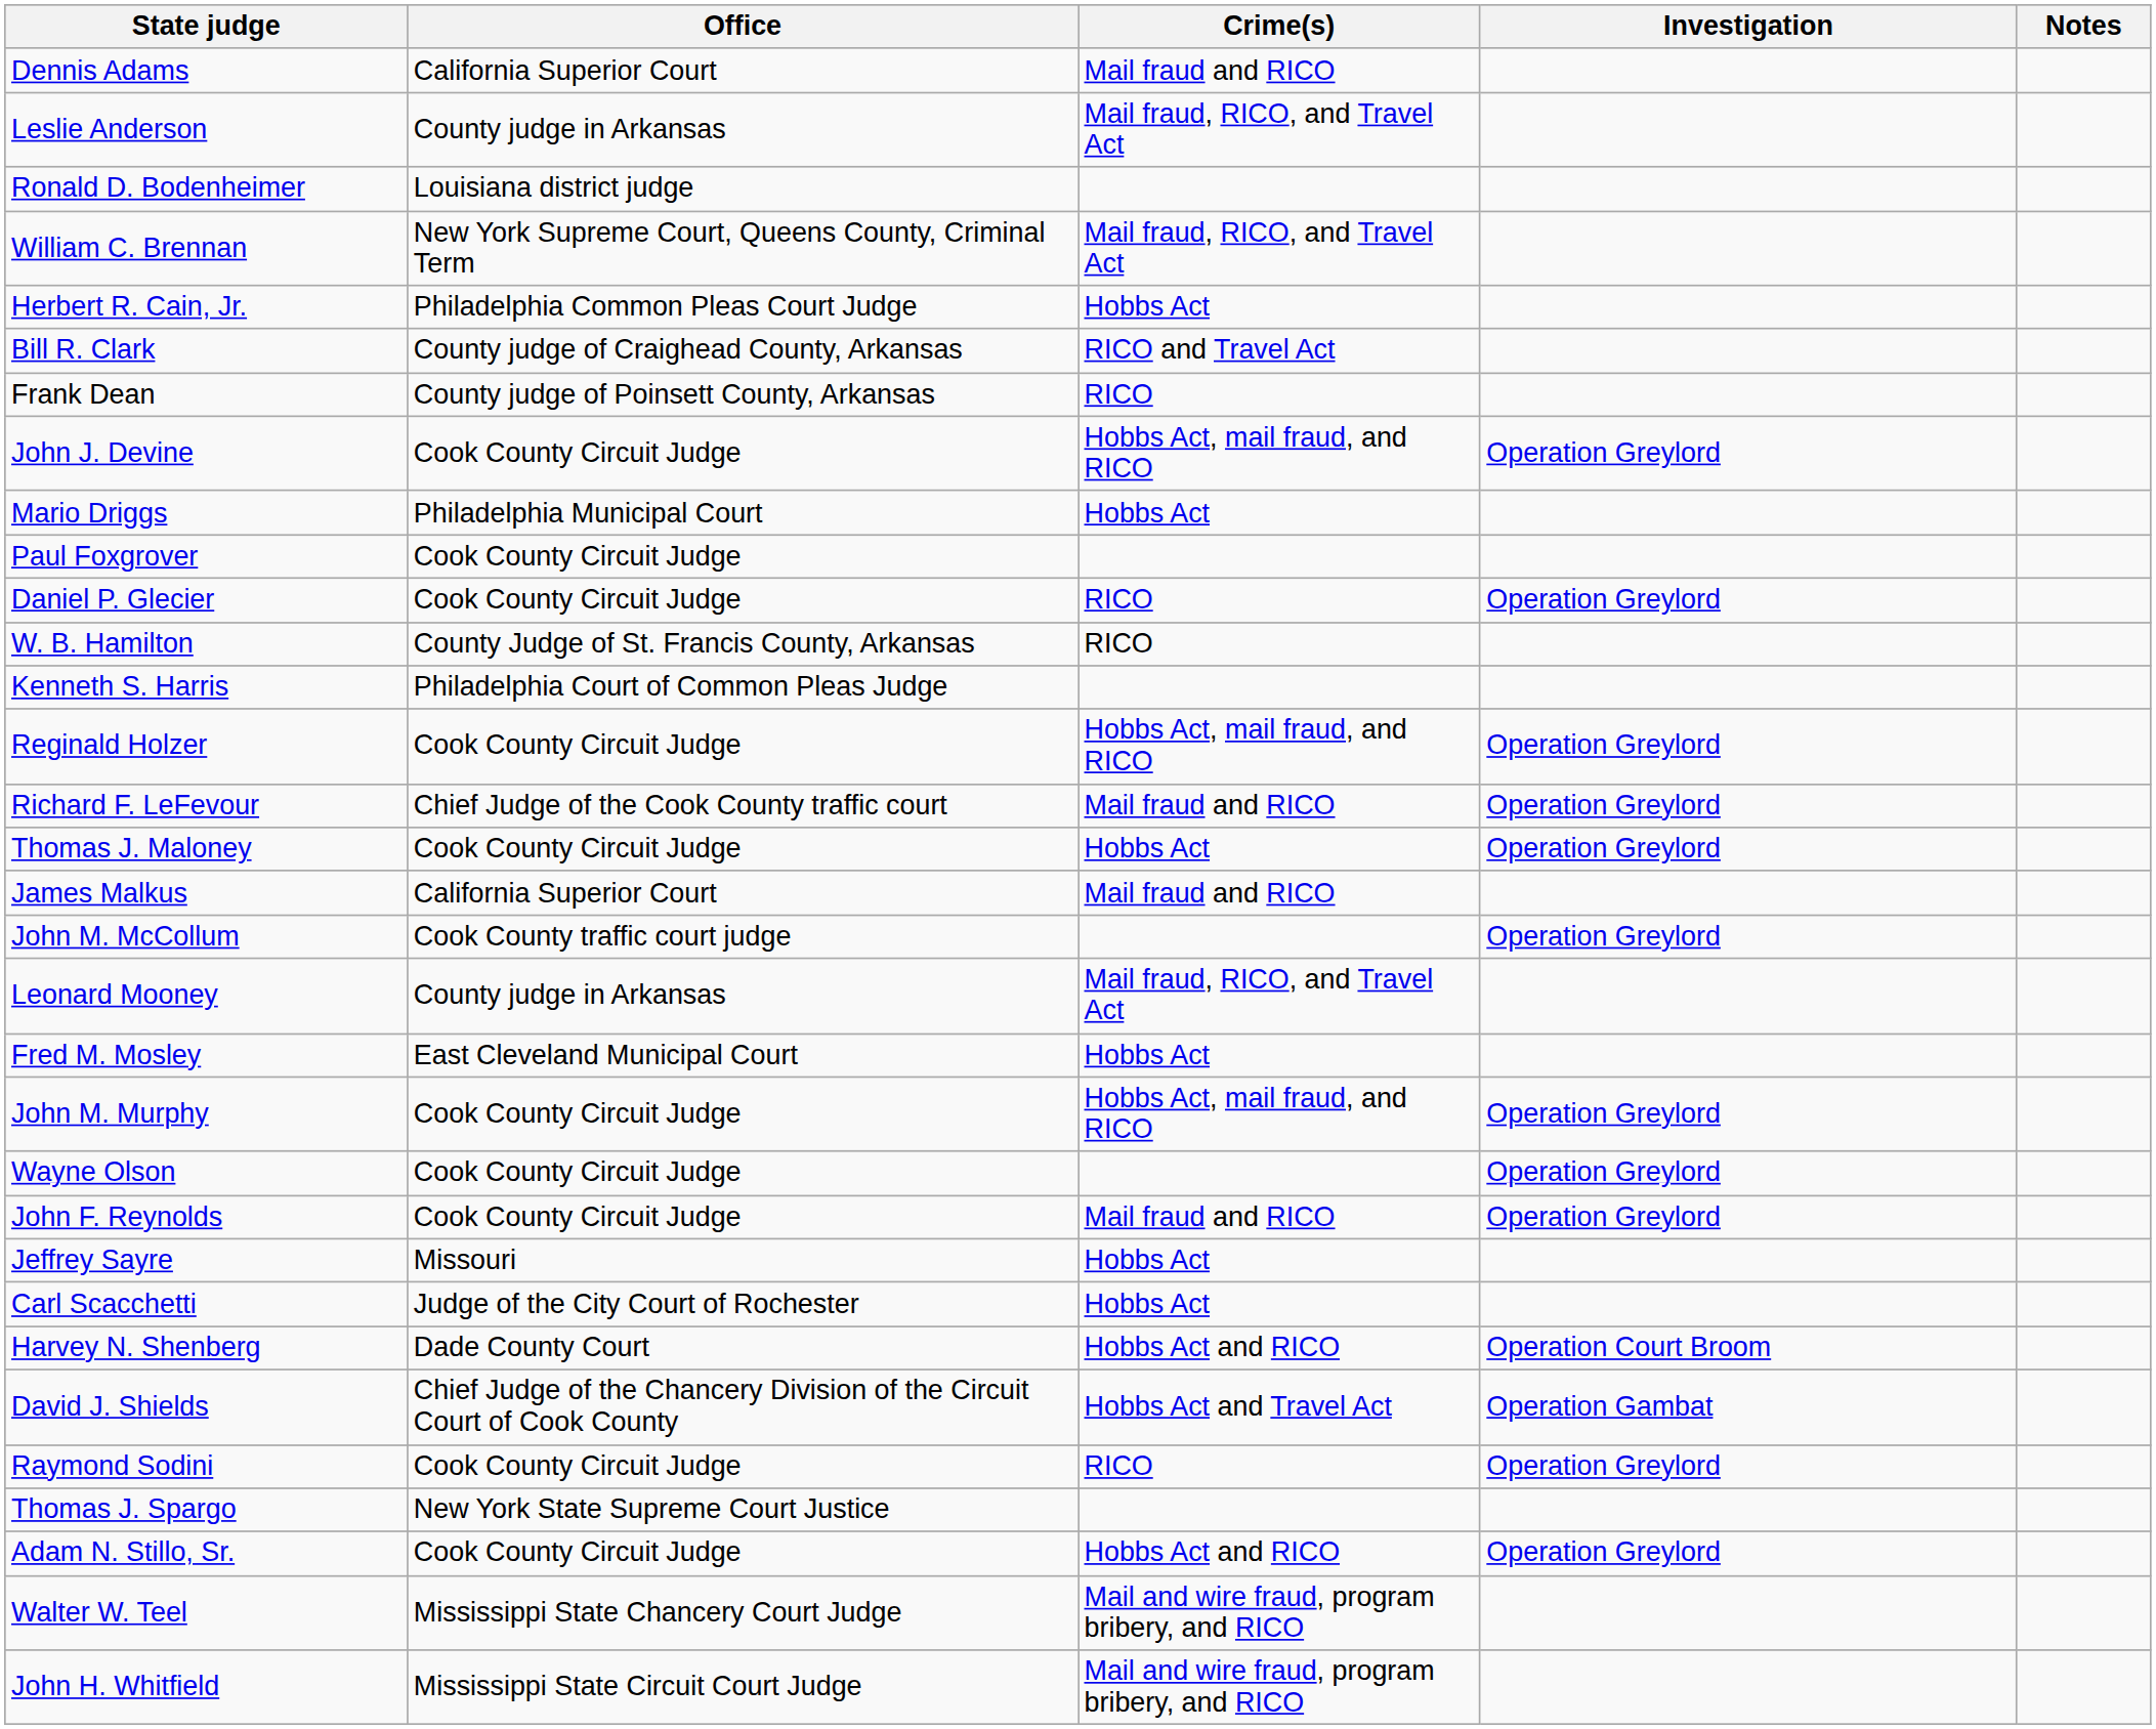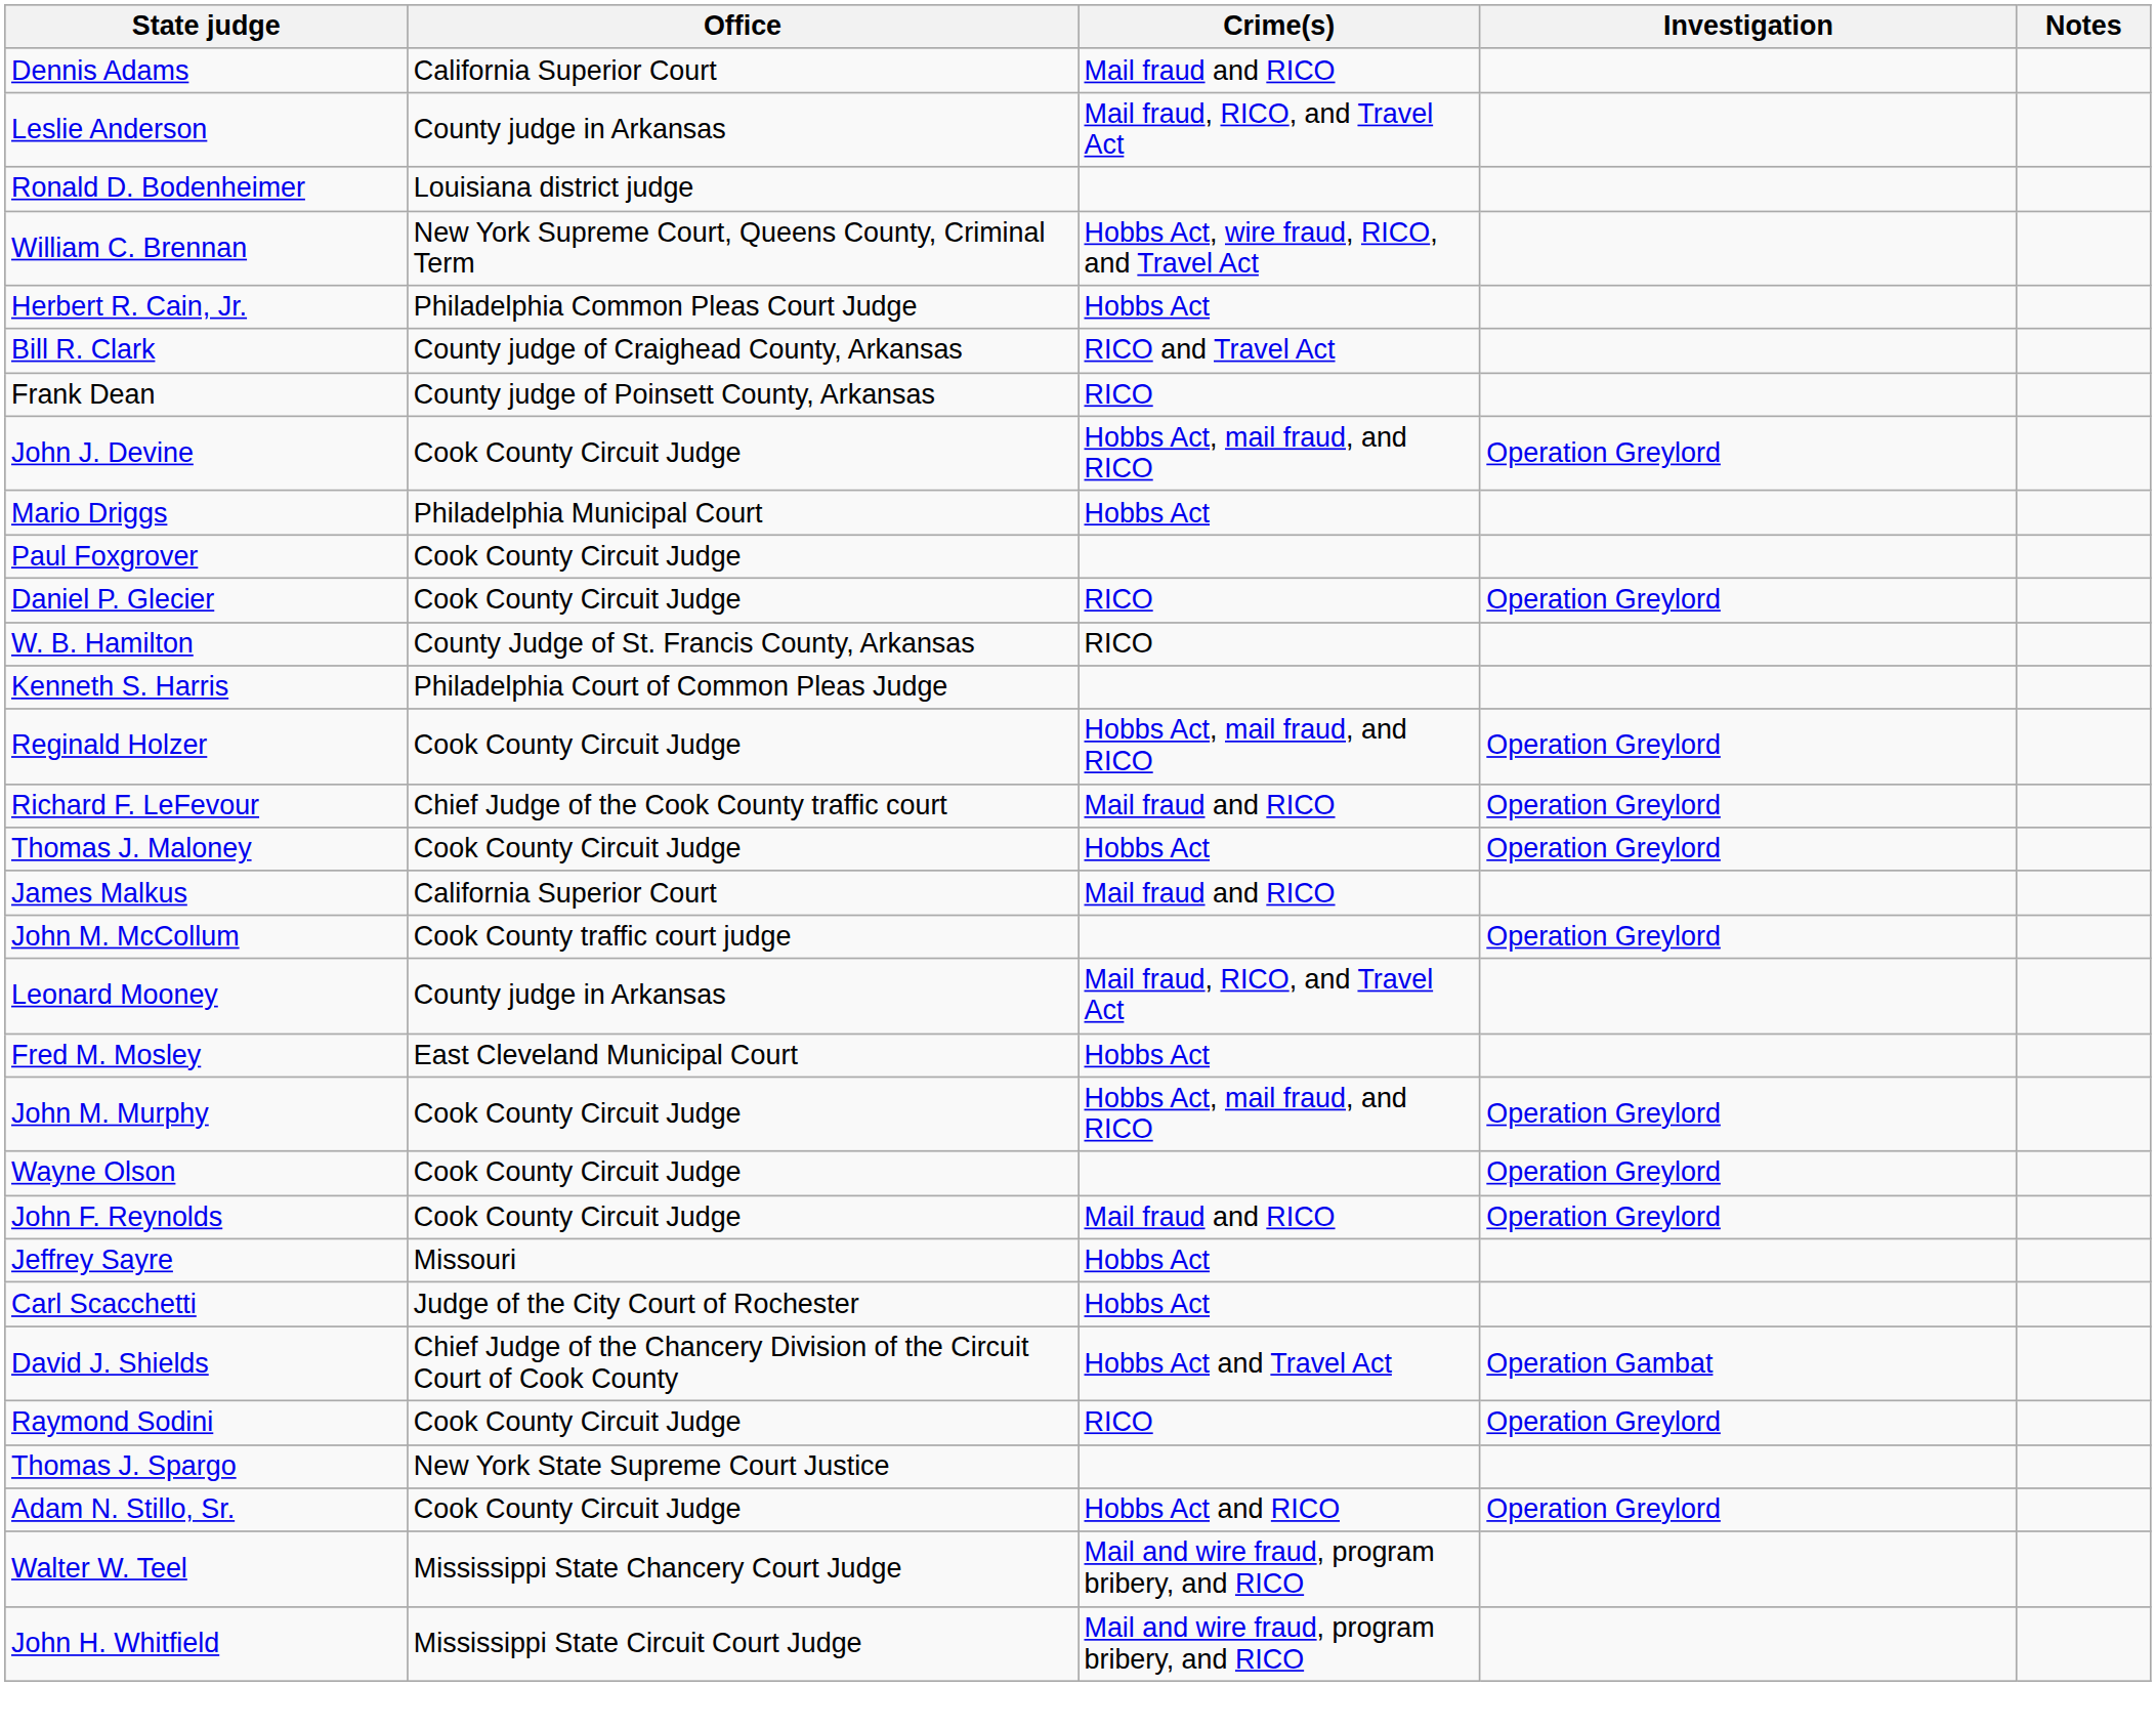William C. Brennan | Crime(s): Mail fraud, RICO, and Travel Act -> Hobbs Act, wire fraud, RICO, and Travel Act
- row: Harvey N. Shenberg | Dade County Court | Hobbs Act and RICO | Operation Court Broom
